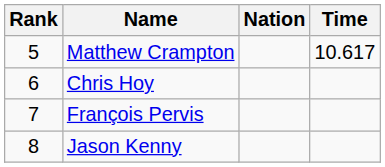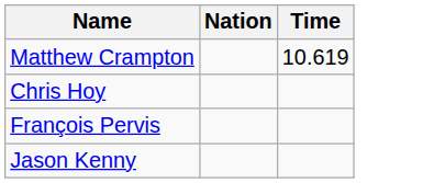- column: Rank | 5 | 6 | 7 | 8
Matthew Crampton | Time: 10.617 -> 10.619
